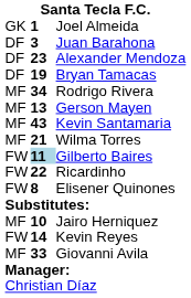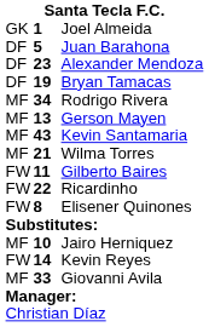Juan Barahona | column 2: 3 -> 5
Gilberto Baires | column 2: lightblue background -> no background
